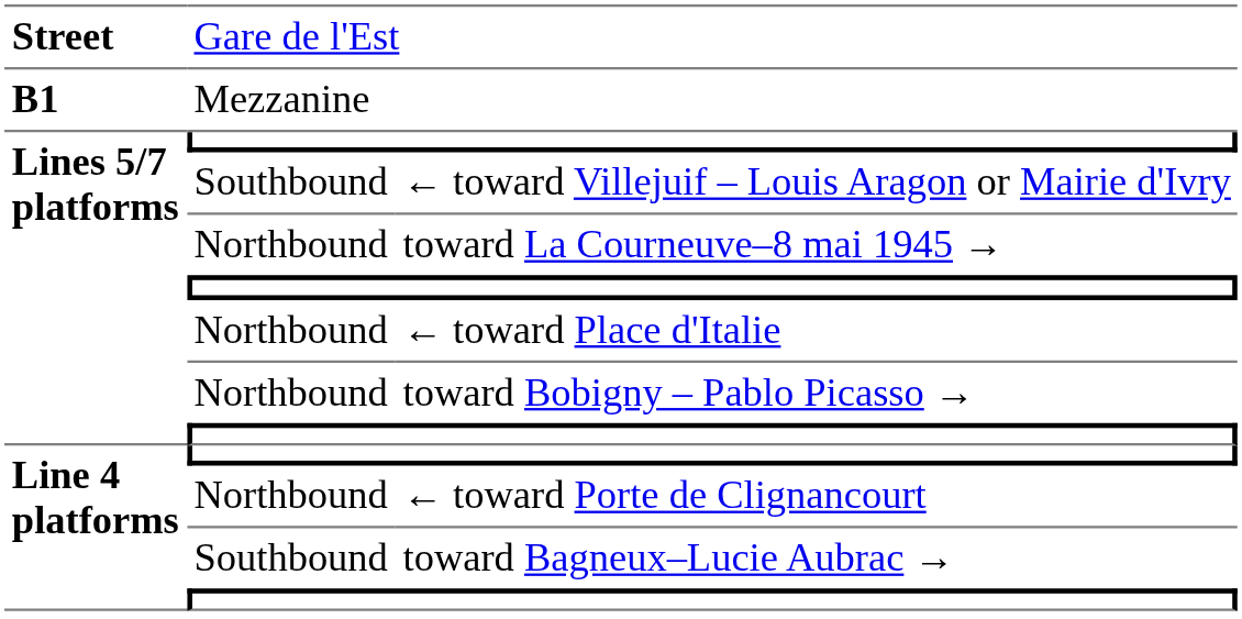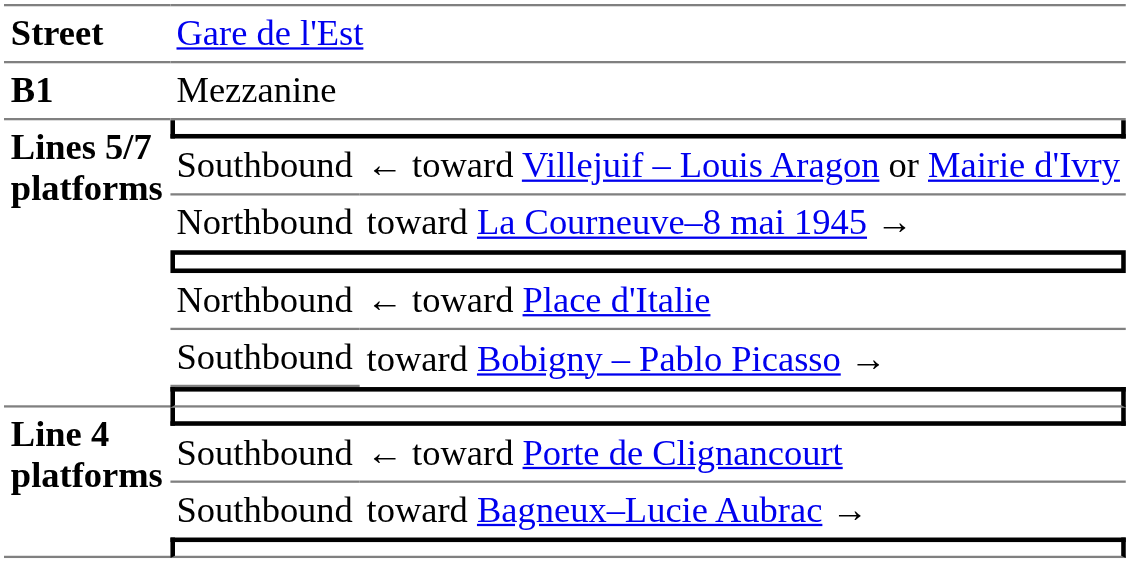toward Bobigny – Pablo Picasso → | column 2: Northbound -> Southbound
← toward Porte de Clignancourt | column 2: Northbound -> Southbound
